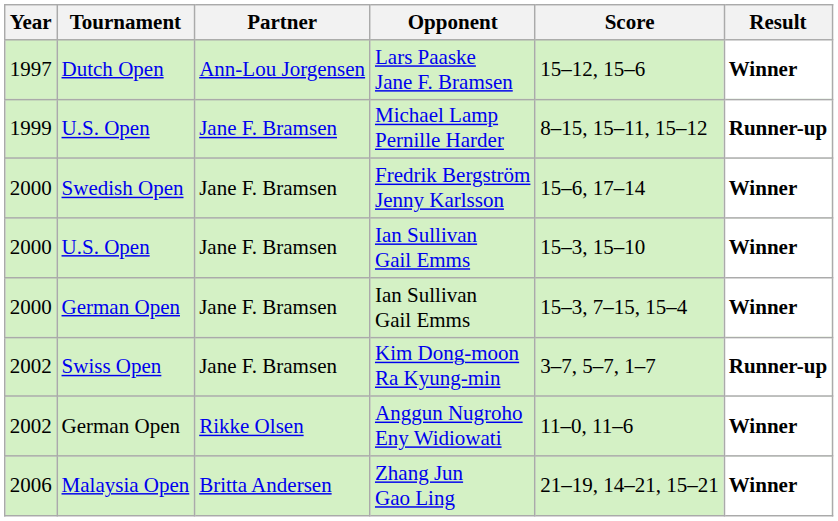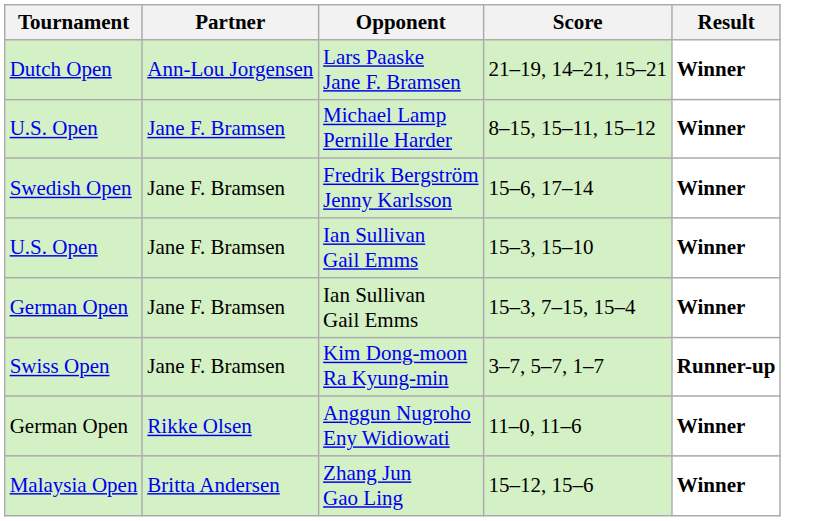- column: Year | 1997 | 1999 | 2000 | 2000 | 2000 | 2002 | 2002 | 2006
Lars Paaske Jane F. Bramsen | Score: 15–12, 15–6 -> 21–19, 14–21, 15–21
Michael Lamp Pernille Harder | Result: Runner-up -> Winner
Zhang Jun Gao Ling | Score: 21–19, 14–21, 15–21 -> 15–12, 15–6
